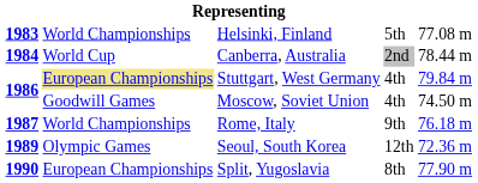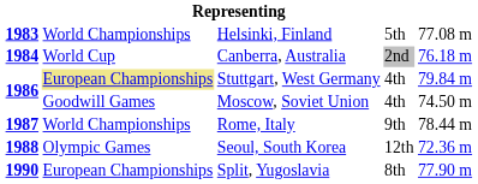Canberra, Australia | column 5: 78.44 m -> 76.18 m
Rome, Italy | column 5: 76.18 m -> 78.44 m
Seoul, South Korea | column 1: 1989 -> 1988
